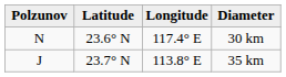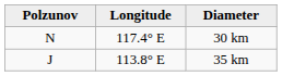- column: Latitude | 23.6° N | 23.7° N
